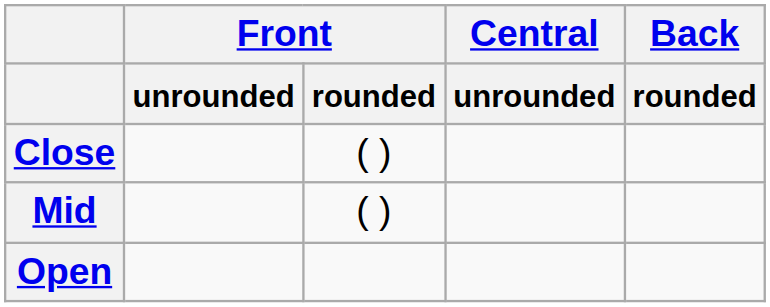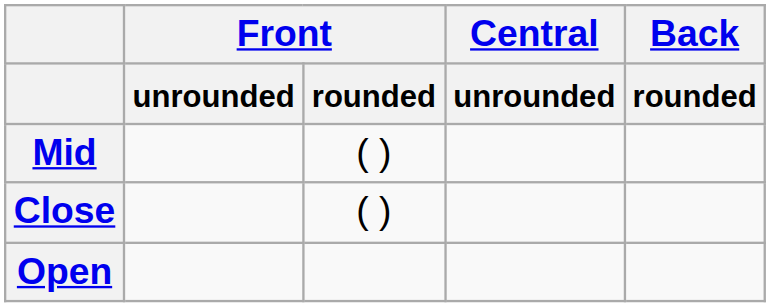rows swapped: Close <-> Mid
